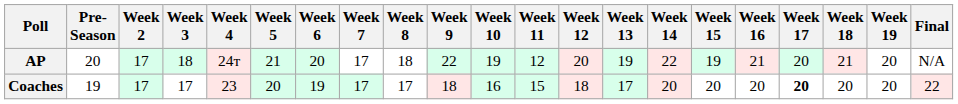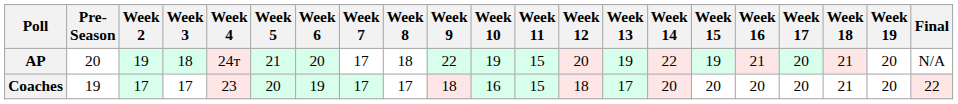AP | Week 2: 17 -> 19
AP | Week 11: 12 -> 15
Coaches | Week 17: bold -> normal
Coaches | Week 18: 20 -> 21
